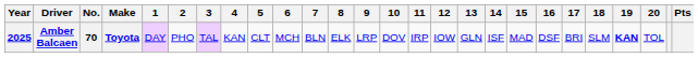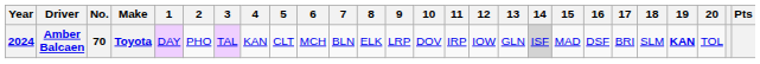Amber Balcaen | Year: 2025 -> 2024
Amber Balcaen | 14: no background -> lightgrey background
